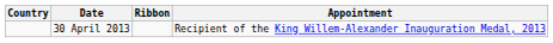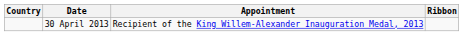columns swapped: Appointment <-> Ribbon
